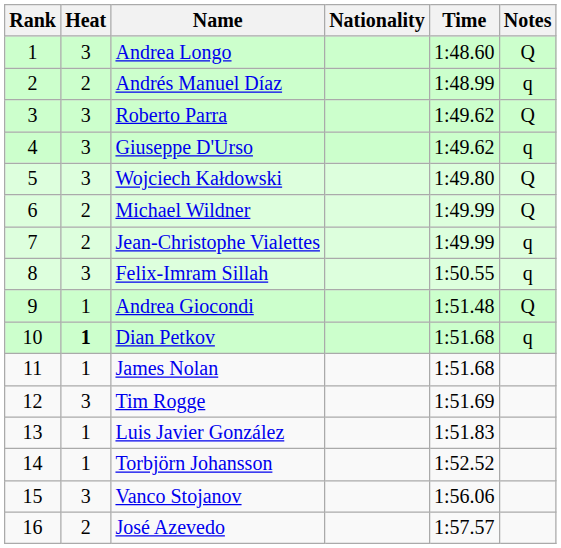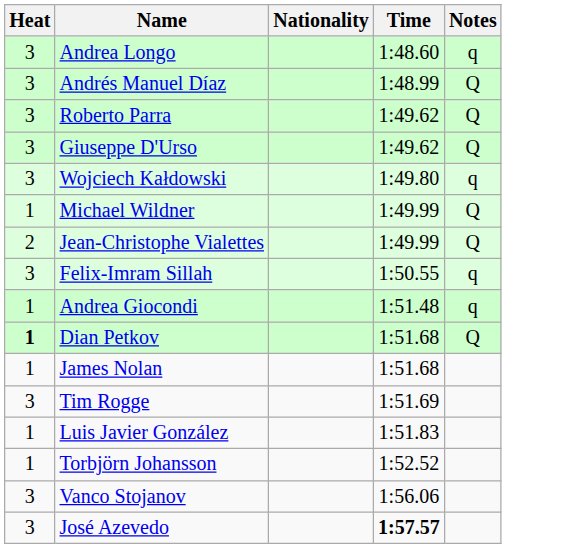- column: Rank | 1 | 2 | 3 | 4 | 5 | 6 | 7 | 8 | 9 | 10 | 11 | 12 | 13 | 14 | 15 | 16
Andrea Longo | Notes: Q -> q
Andrés Manuel Díaz | Heat: 2 -> 3
Andrés Manuel Díaz | Notes: q -> Q
Giuseppe D'Urso | Notes: q -> Q
Wojciech Kałdowski | Notes: Q -> q
Michael Wildner | Heat: 2 -> 1
Jean-Christophe Vialettes | Notes: q -> Q
Andrea Giocondi | Notes: Q -> q
Dian Petkov | Notes: q -> Q
José Azevedo | Heat: 2 -> 3
José Azevedo | Time: normal -> bold
